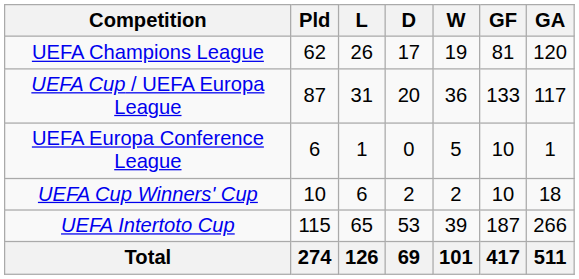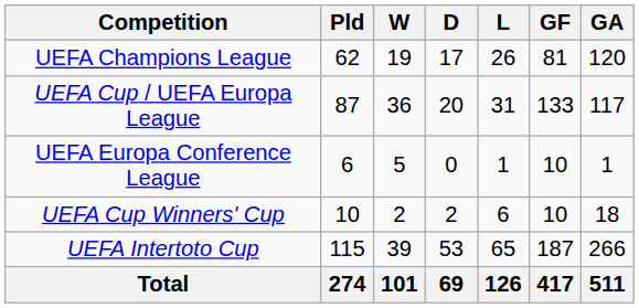columns swapped: W <-> L
